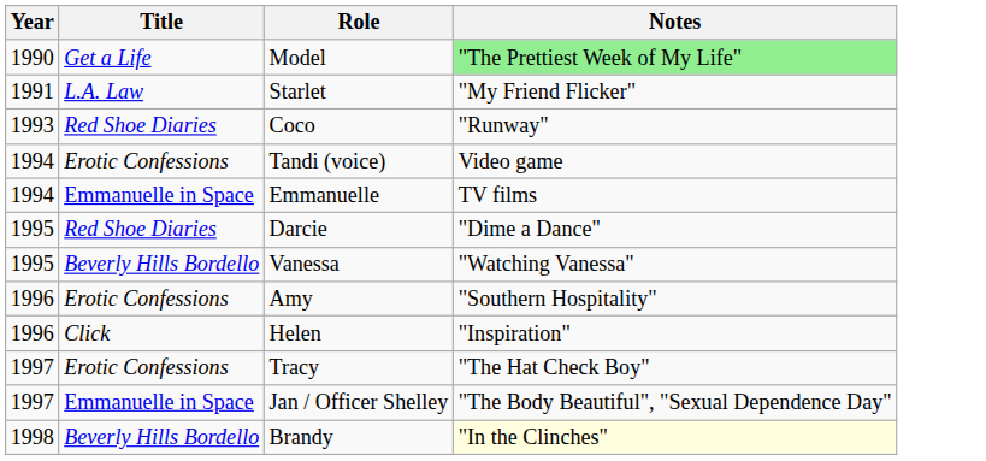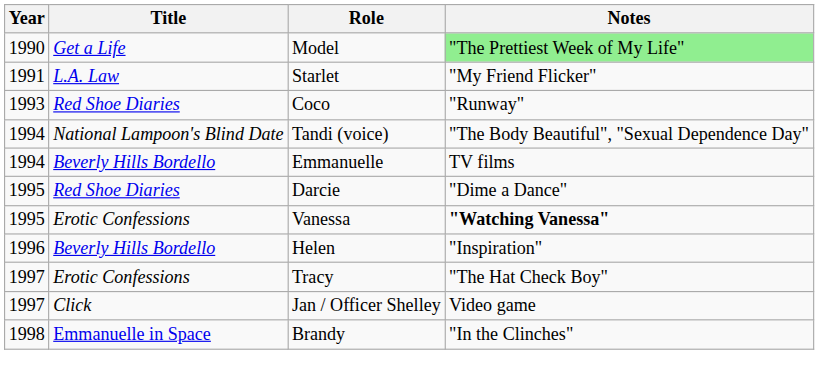Tandi (voice) | Title: Erotic Confessions -> National Lampoon's Blind Date
Tandi (voice) | Notes: Video game -> "The Body Beautiful", "Sexual Dependence Day"
Emmanuelle | Title: Emmanuelle in Space -> Beverly Hills Bordello
Vanessa | Title: Beverly Hills Bordello -> Erotic Confessions
Vanessa | Notes: normal -> bold
- row: 1996 | Erotic Confessions | Amy | "Southern Hospitality"
Helen | Title: Click -> Beverly Hills Bordello
Jan / Officer Shelley | Title: Emmanuelle in Space -> Click
Jan / Officer Shelley | Notes: "The Body Beautiful", "Sexual Dependence Day" -> Video game
Brandy | Title: Beverly Hills Bordello -> Emmanuelle in Space
Brandy | Notes: lightyellow background -> no background
